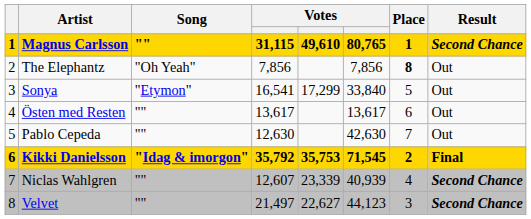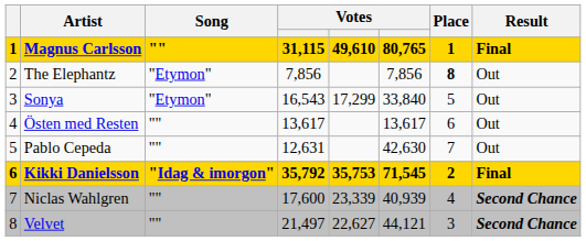Magnus Carlsson | Result: Second Chance -> Final
The Elephantz | Song: "Oh Yeah" -> "Etymon"
Sonya | column 4: 16,541 -> 16,543
Pablo Cepeda | column 4: 12,630 -> 12,631
Niclas Wahlgren | column 4: 12,607 -> 17,600
Velvet | column 6: 44,123 -> 44,121
